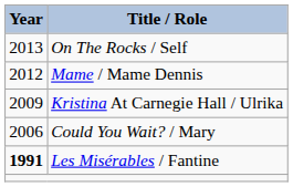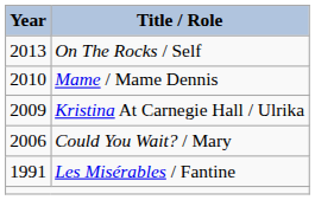Mame / Mame Dennis | Year: 2012 -> 2010
Les Misérables / Fantine | Year: bold -> normal
